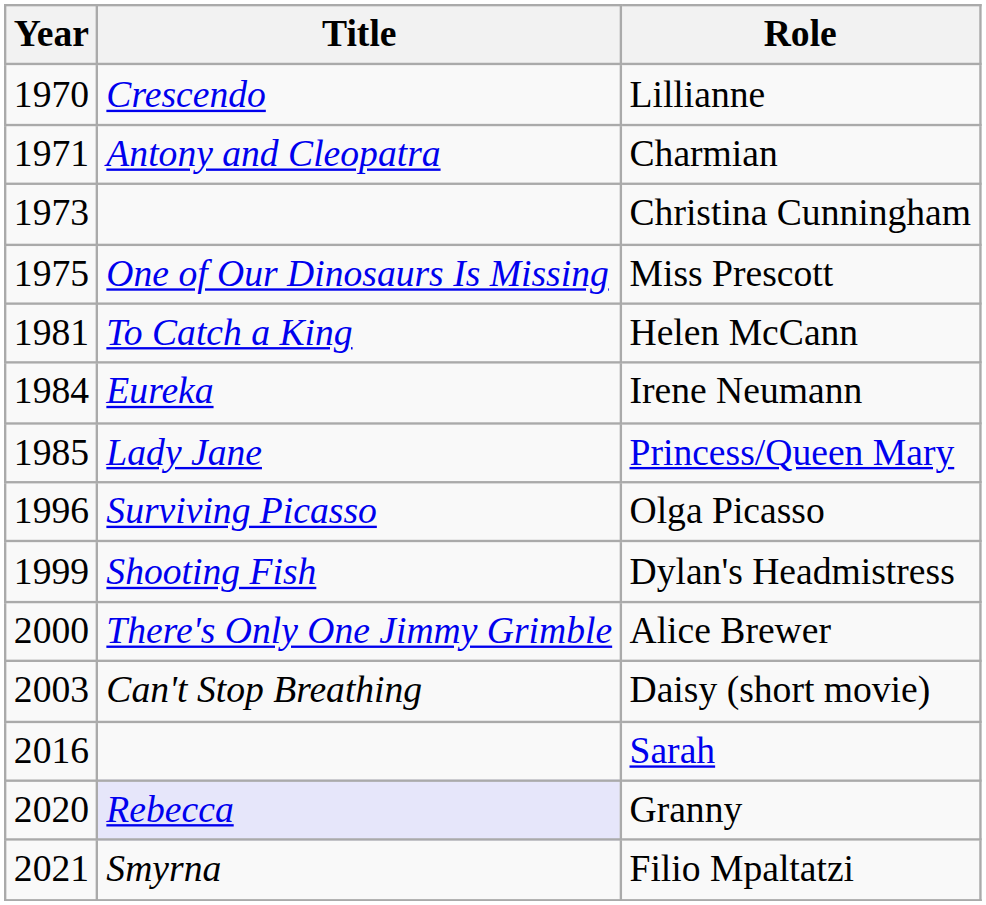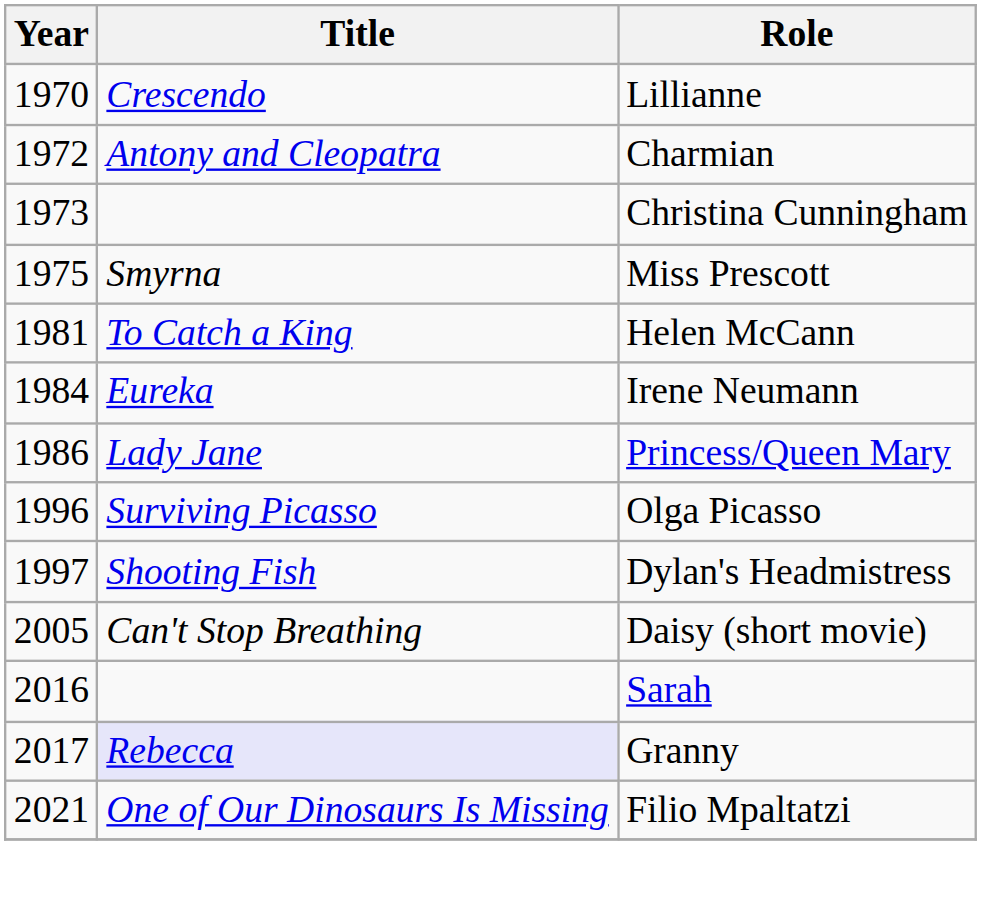Charmian | Year: 1971 -> 1972
Miss Prescott | Title: One of Our Dinosaurs Is Missing -> Smyrna
Princess/Queen Mary | Year: 1985 -> 1986
Dylan's Headmistress | Year: 1999 -> 1997
- row: 2000 | There's Only One Jimmy Grimble | Alice Brewer
Daisy (short movie) | Year: 2003 -> 2005
Granny | Year: 2020 -> 2017
Filio Mpaltatzi | Title: Smyrna -> One of Our Dinosaurs Is Missing
